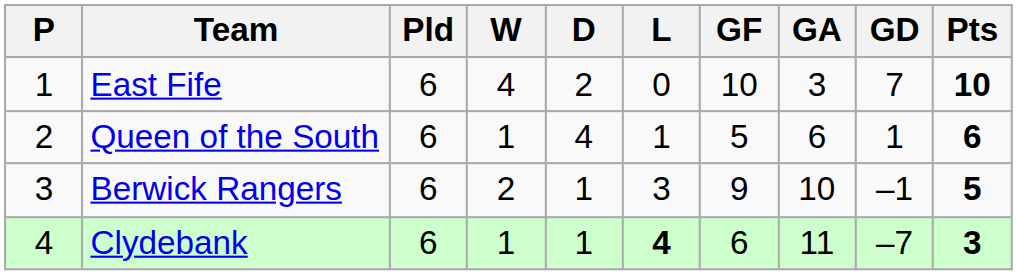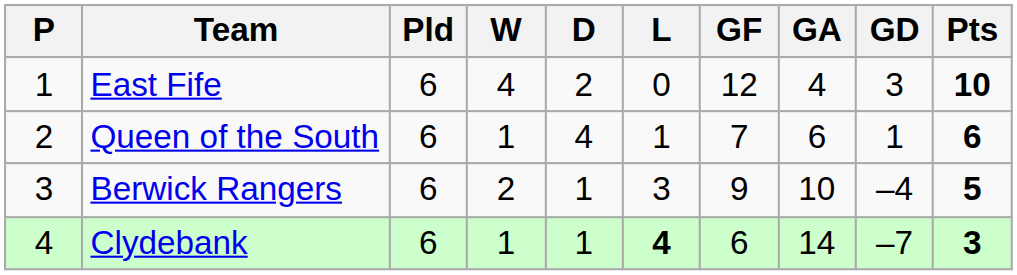East Fife | GF: 10 -> 12
East Fife | GA: 3 -> 4
East Fife | GD: 7 -> 3
Queen of the South | GF: 5 -> 7
Berwick Rangers | GD: –1 -> –4
Clydebank | GA: 11 -> 14
